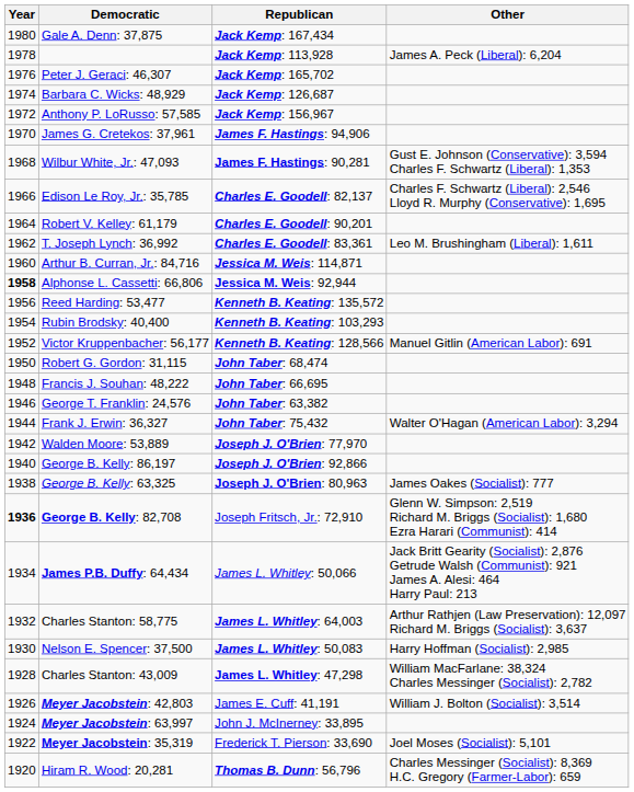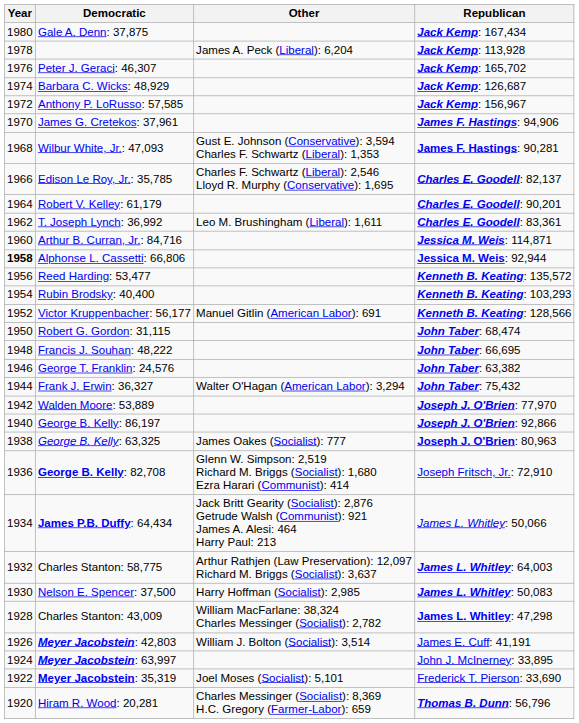columns swapped: Republican <-> Other
George B. Kelly: 82,708 | Year: bold -> normal
